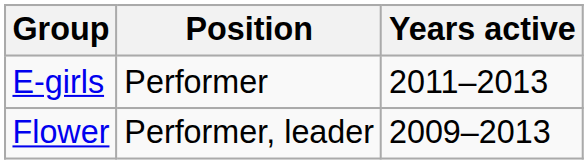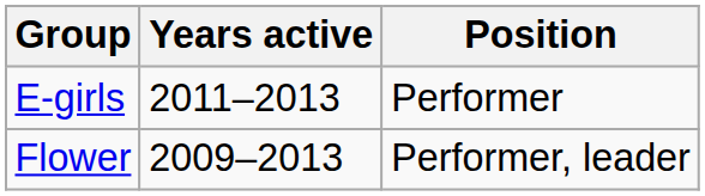columns swapped: Years active <-> Position
